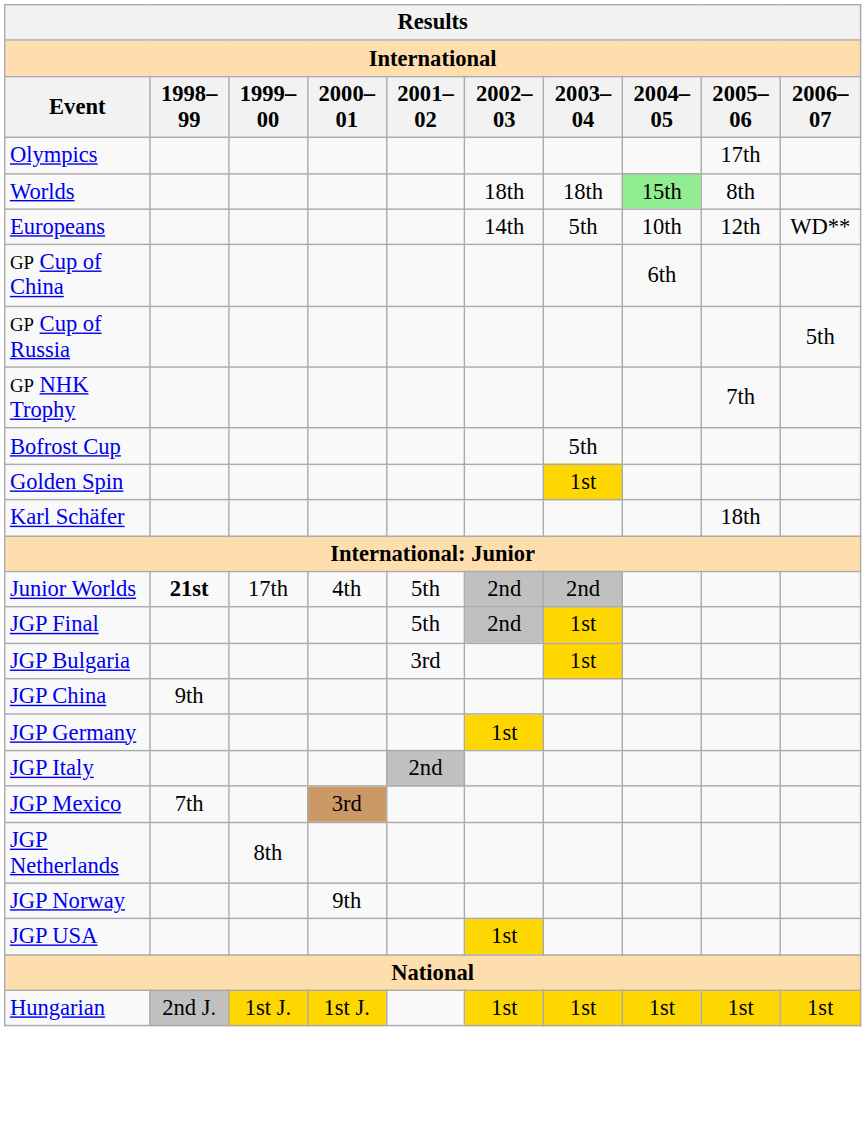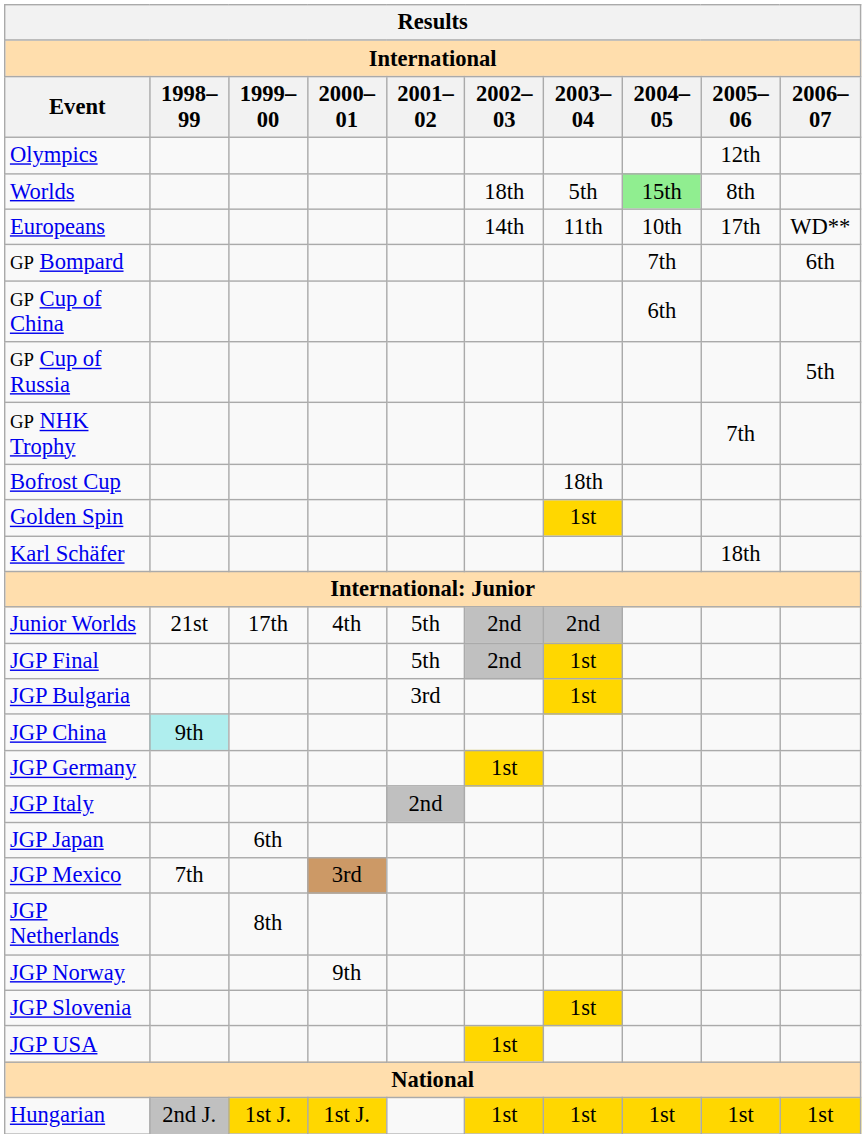Olympics | 2005–06: 17th -> 12th
Worlds | 2003–04: 18th -> 5th
Europeans | 2003–04: 5th -> 11th
Europeans | 2005–06: 12th -> 17th
+ row: GP Bompard | 7th | 6th
Bofrost Cup | 2003–04: 5th -> 18th
Junior Worlds | 1998–99: bold -> normal
JGP China | 1998–99: no background -> paleturquoise background
+ row: JGP Japan | 6th
+ row: JGP Slovenia | 1st
